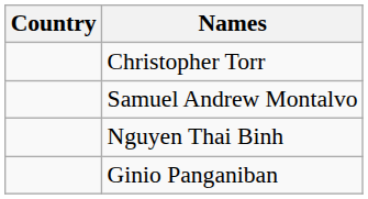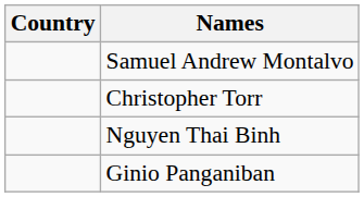rows swapped: Christopher Torr <-> Samuel Andrew Montalvo
